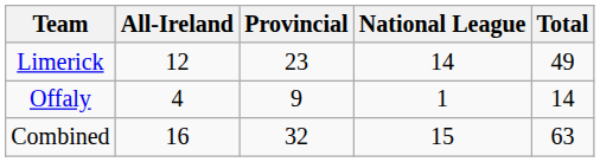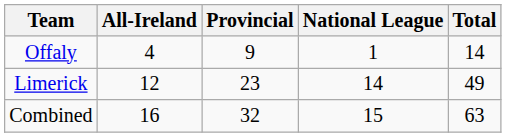rows swapped: Limerick <-> Offaly
